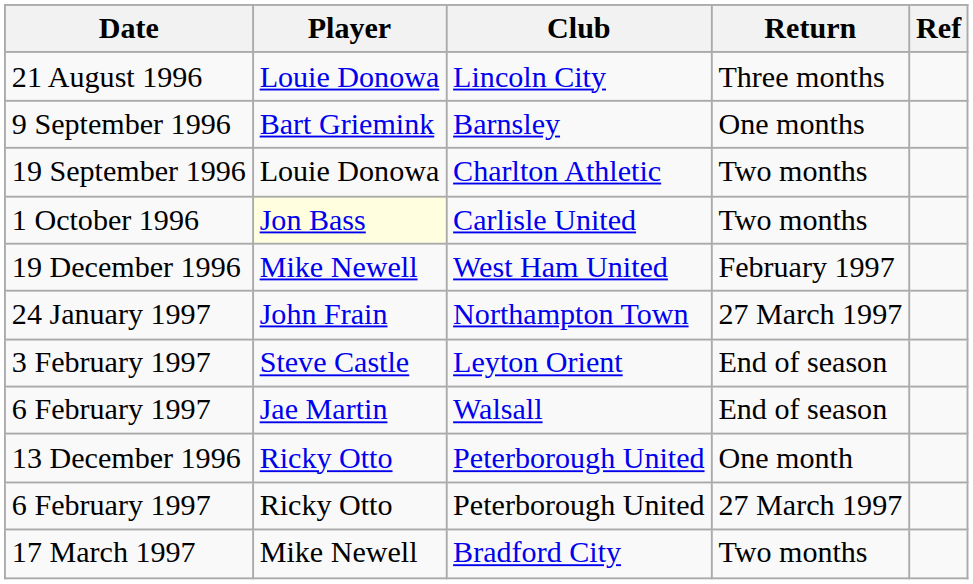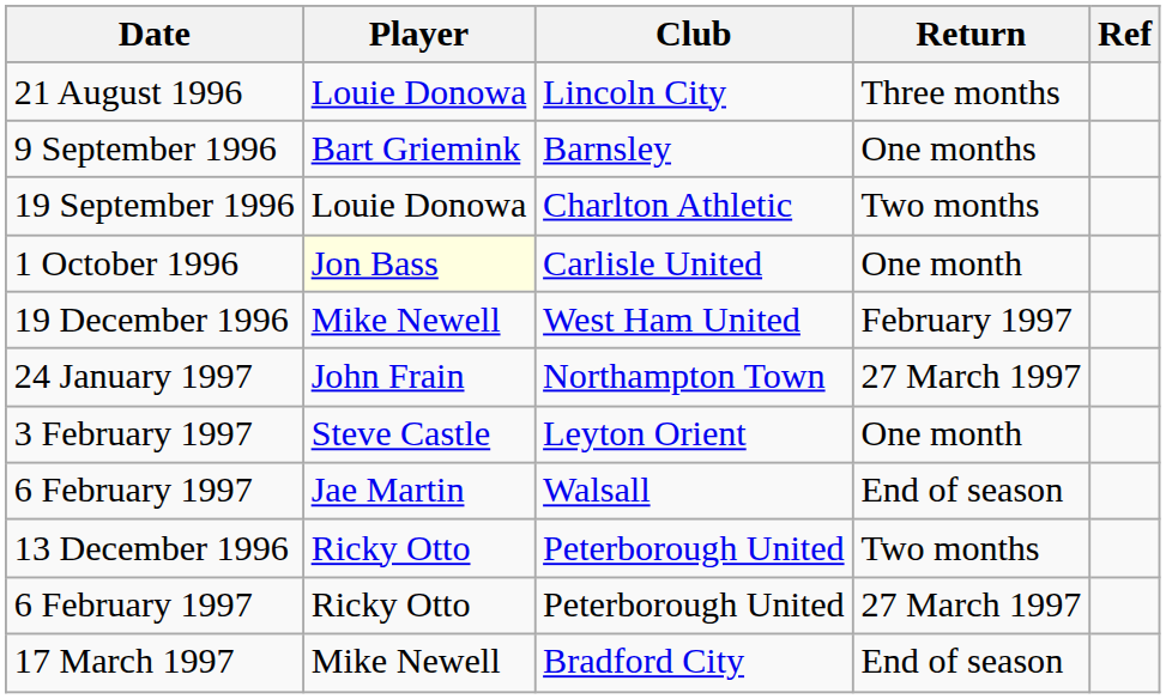1 October 1996 | Return: Two months -> One month
3 February 1997 | Return: End of season -> One month
13 December 1996 | Return: One month -> Two months
17 March 1997 | Return: Two months -> End of season
